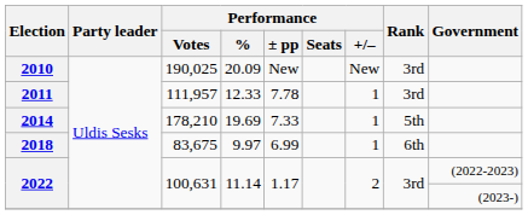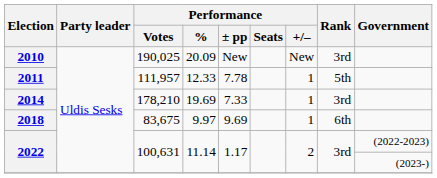2011 | Rank: 3rd -> 5th
2014 | Rank: 5th -> 3rd
2018 | Performance / ± pp: 6.99 -> 9.69
